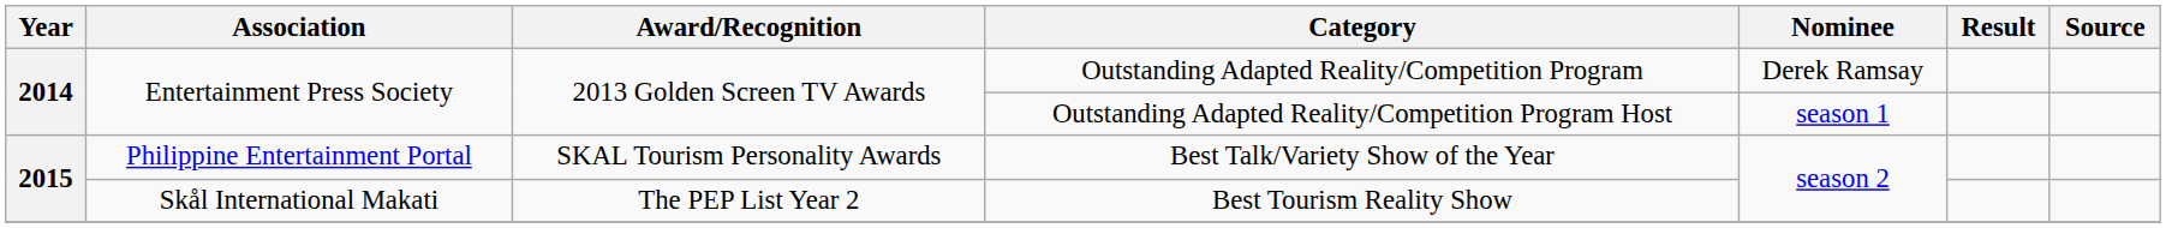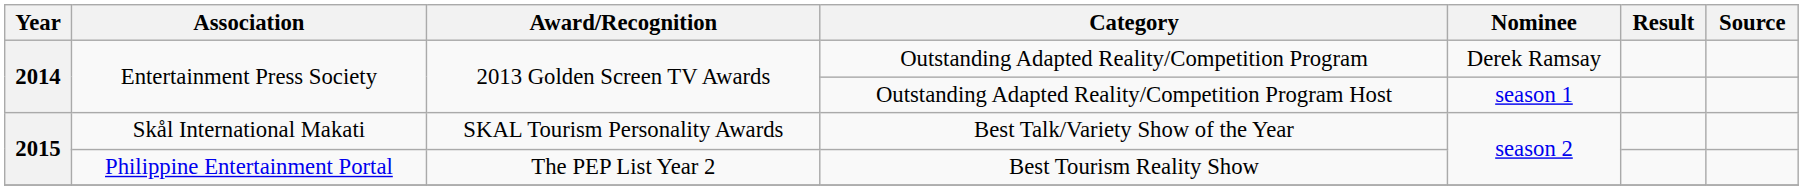Best Talk/Variety Show of the Year | Association: Philippine Entertainment Portal -> Skål International Makati
Best Tourism Reality Show | Association: Skål International Makati -> Philippine Entertainment Portal
